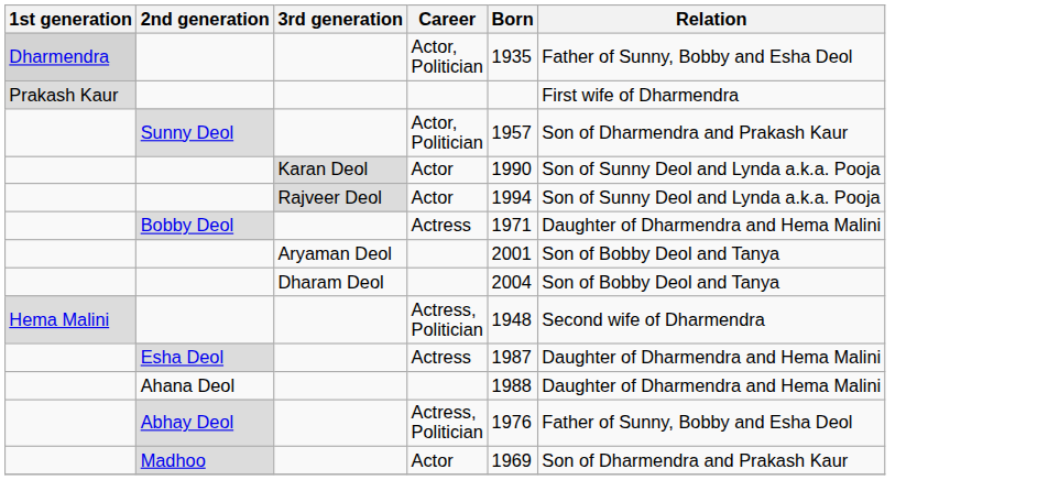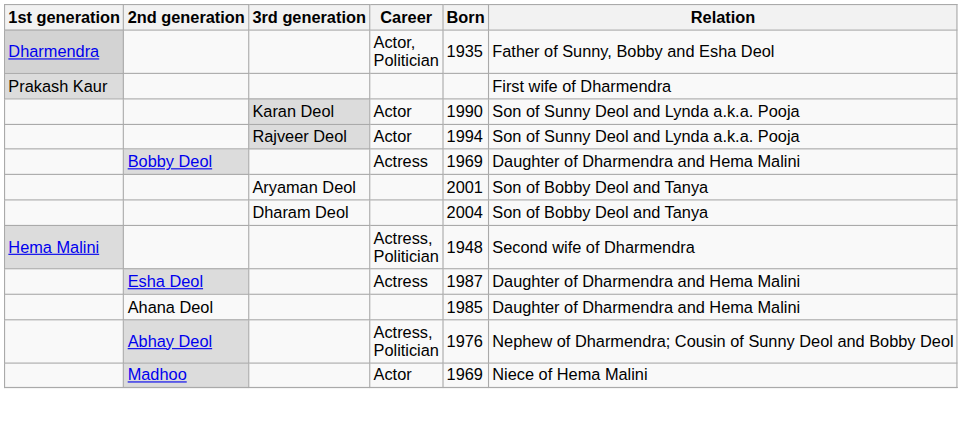- row: Sunny Deol | Actor, Politician | 1957 | Son of Dharmendra and Prakash Kaur
Bobby Deol | Born: 1971 -> 1969
Ahana Deol | Born: 1988 -> 1985
Abhay Deol | Relation: Father of Sunny, Bobby and Esha Deol -> Nephew of Dharmendra; Cousin of Sunny Deol and Bobby Deol
Madhoo | Relation: Son of Dharmendra and Prakash Kaur -> Niece of Hema Malini
